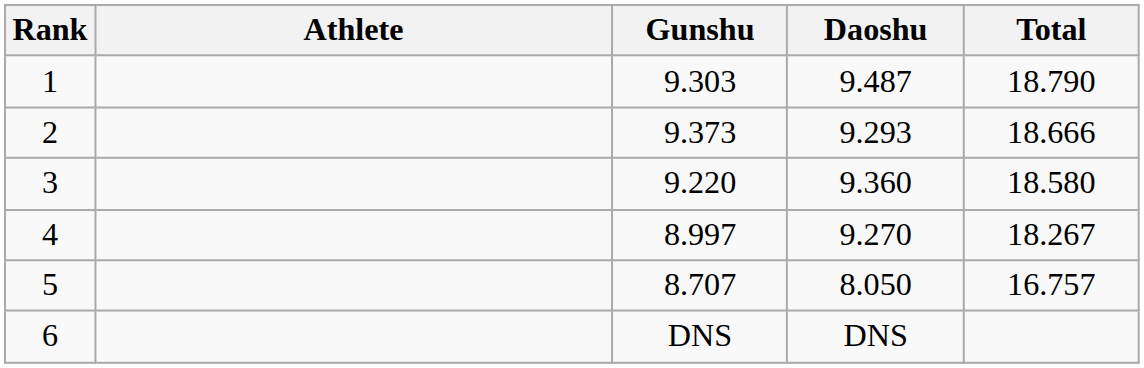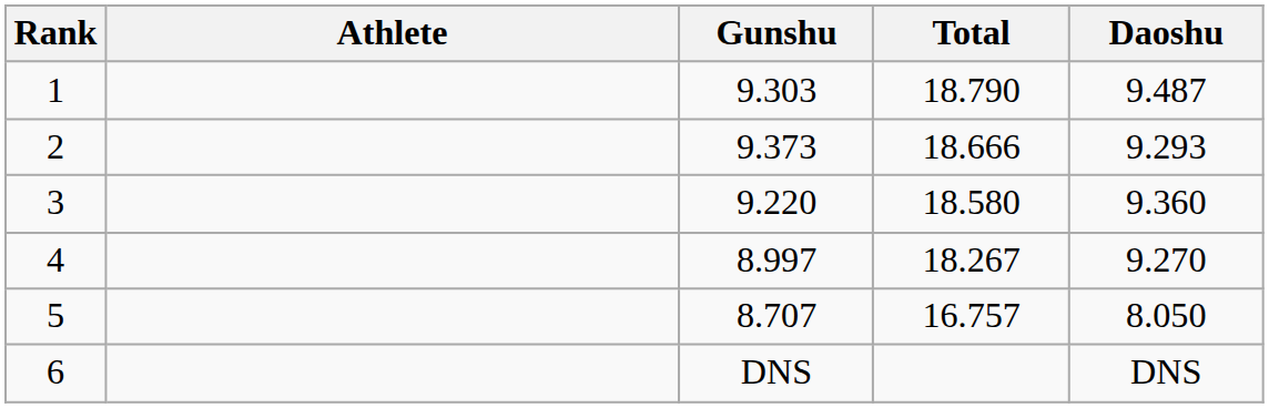columns swapped: Daoshu <-> Total
